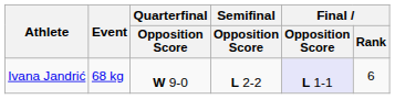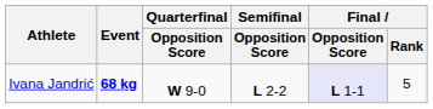Ivana Jandrić | Event: normal -> bold
Ivana Jandrić | Final / Rank: 6 -> 5
